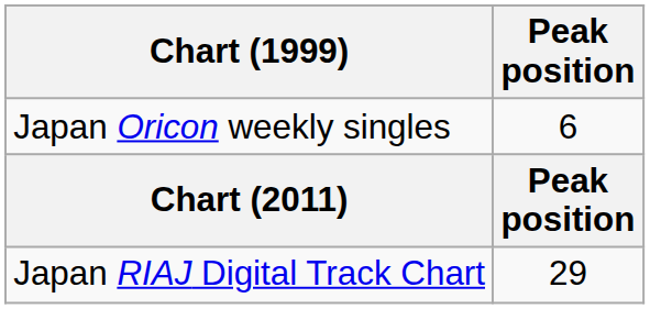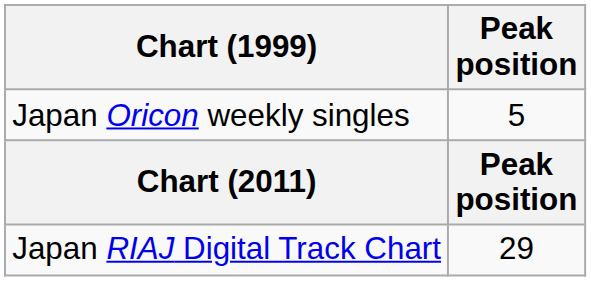Japan Oricon weekly singles | Peak position: 6 -> 5
